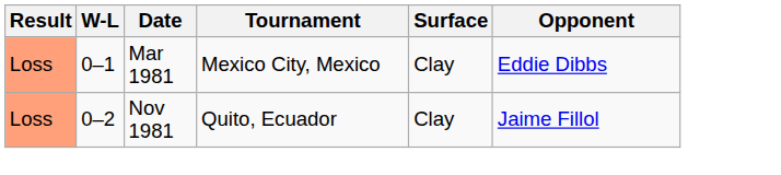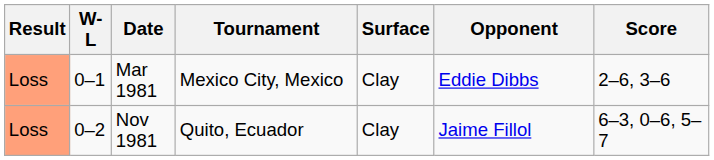+ column: Score | 2–6, 3–6 | 6–3, 0–6, 5–7
